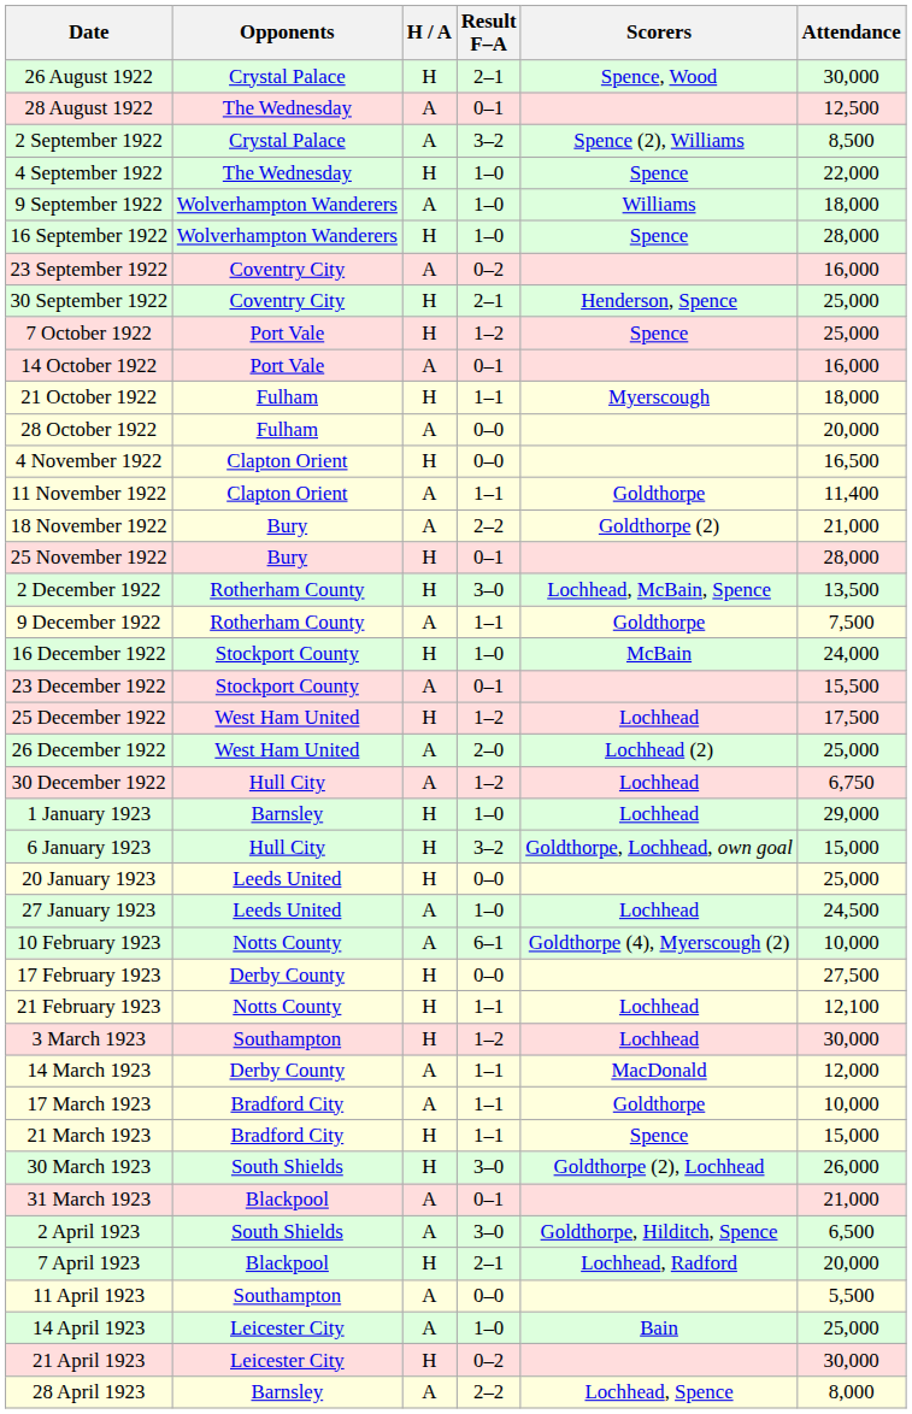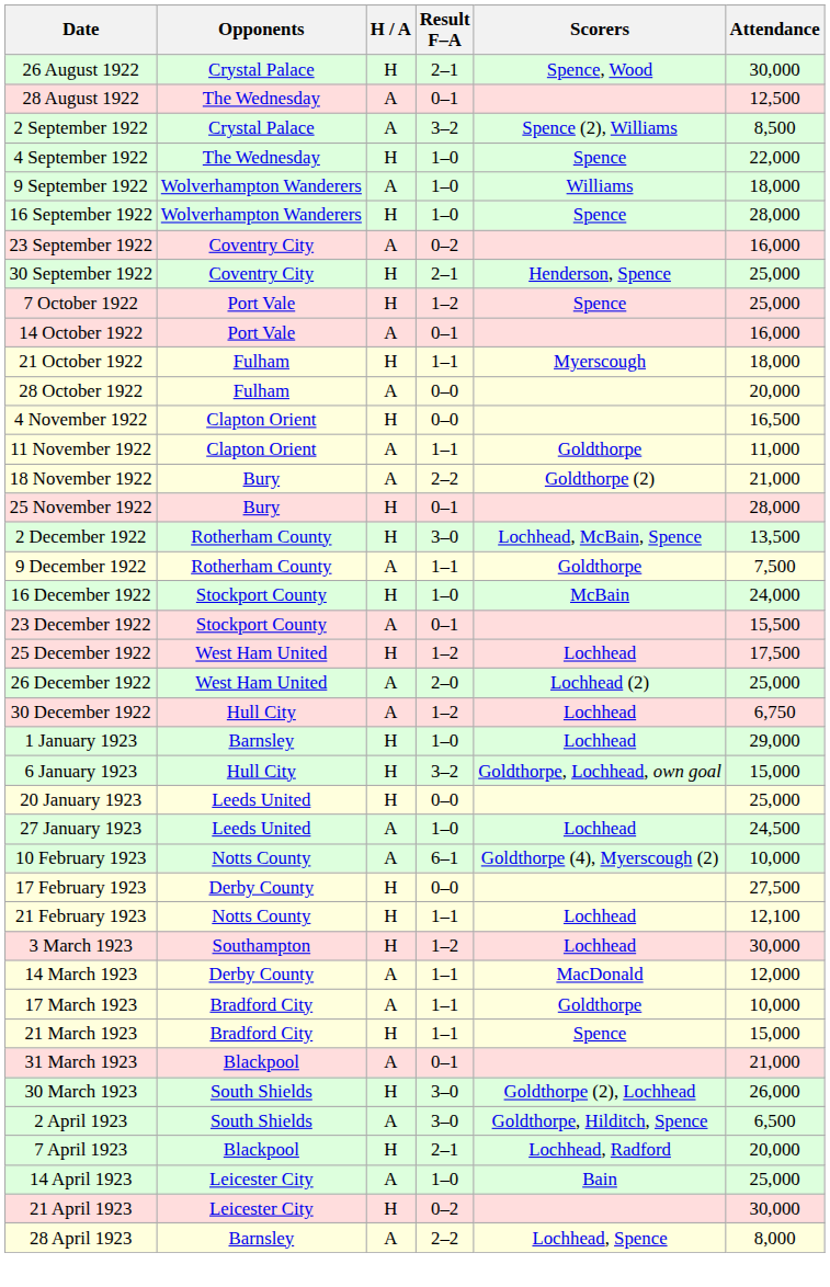11 November 1922 | Attendance: 11,400 -> 11,000
rows swapped: 30 March 1923 <-> 31 March 1923
- row: 11 April 1923 | Southampton | A | 0–0 | 5,500
